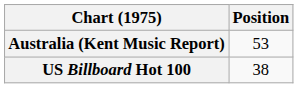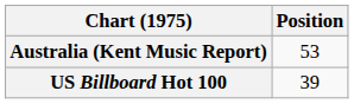US Billboard Hot 100 | Position: 38 -> 39
